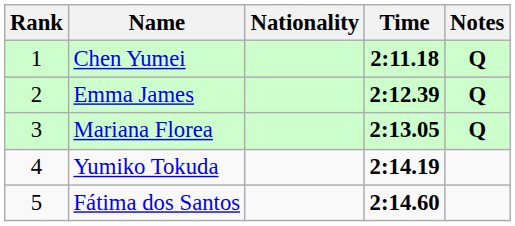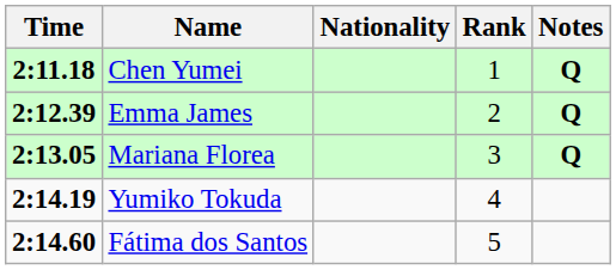columns swapped: Rank <-> Time
